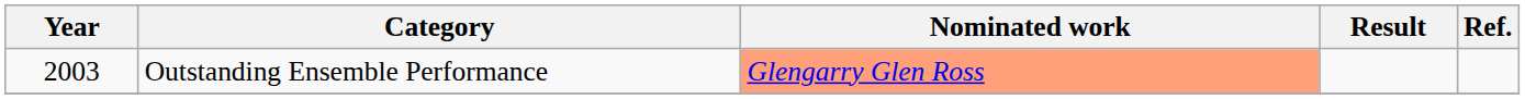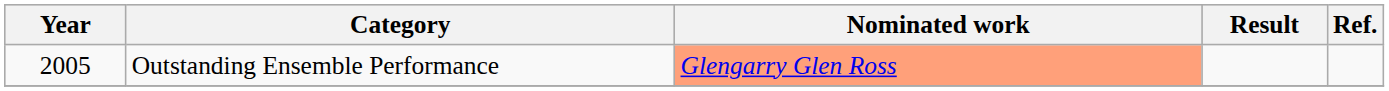Outstanding Ensemble Performance | Year: 2003 -> 2005
